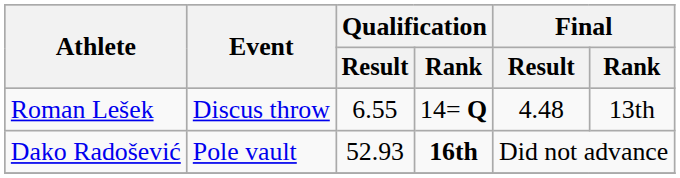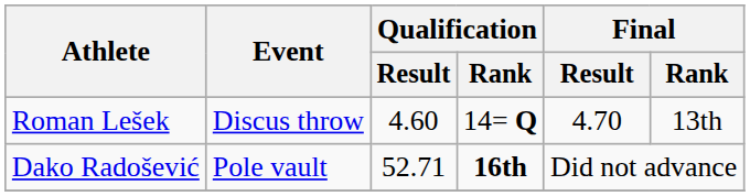Roman Lešek | Qualification / Result: 6.55 -> 4.60
Roman Lešek | Final / Result: 4.48 -> 4.70
Dako Radošević | Qualification / Result: 52.93 -> 52.71
